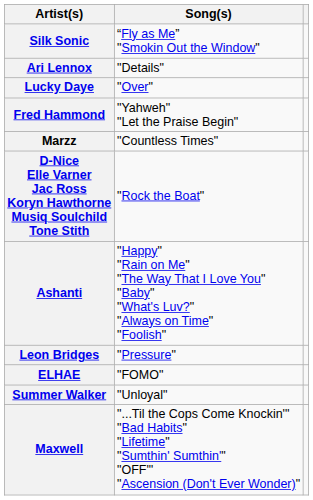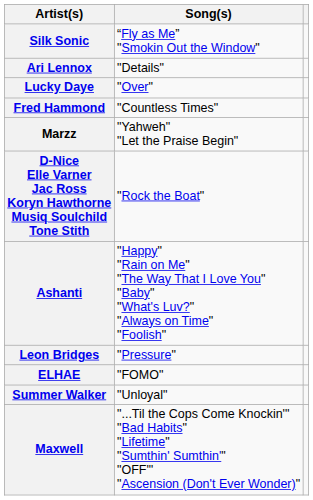Fred Hammond | Song(s): "Yahweh" "Let the Praise Begin" -> "Countless Times"
Marzz | Song(s): "Countless Times" -> "Yahweh" "Let the Praise Begin"
